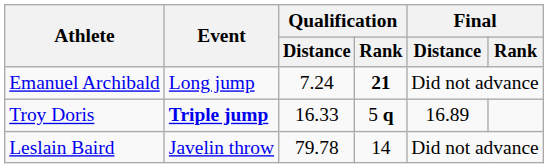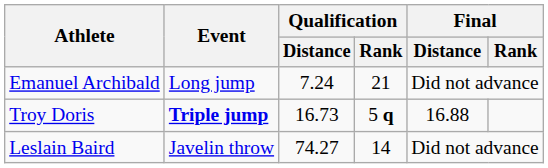Emanuel Archibald | Qualification / Rank: bold -> normal
Troy Doris | Qualification / Distance: 16.33 -> 16.73
Troy Doris | Final / Distance: 16.89 -> 16.88
Leslain Baird | Qualification / Distance: 79.78 -> 74.27
